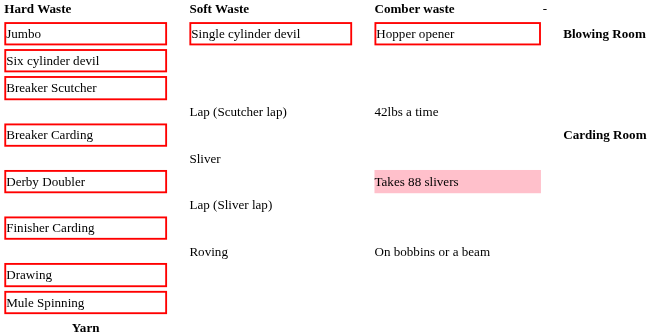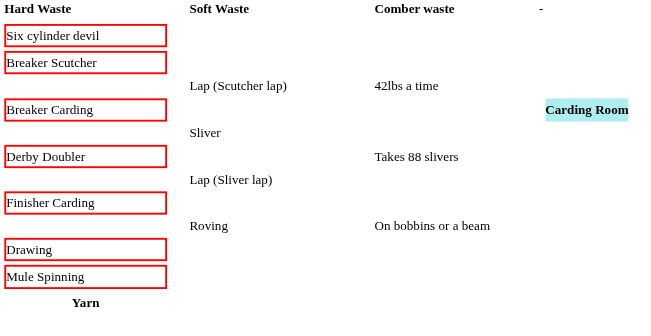- row: Jumbo | Single cylinder devil | Hopper opener | Blowing Room
Breaker Carding | column 8: no background -> paleturquoise background
Derby Doubler | column 6: pink background -> no background
